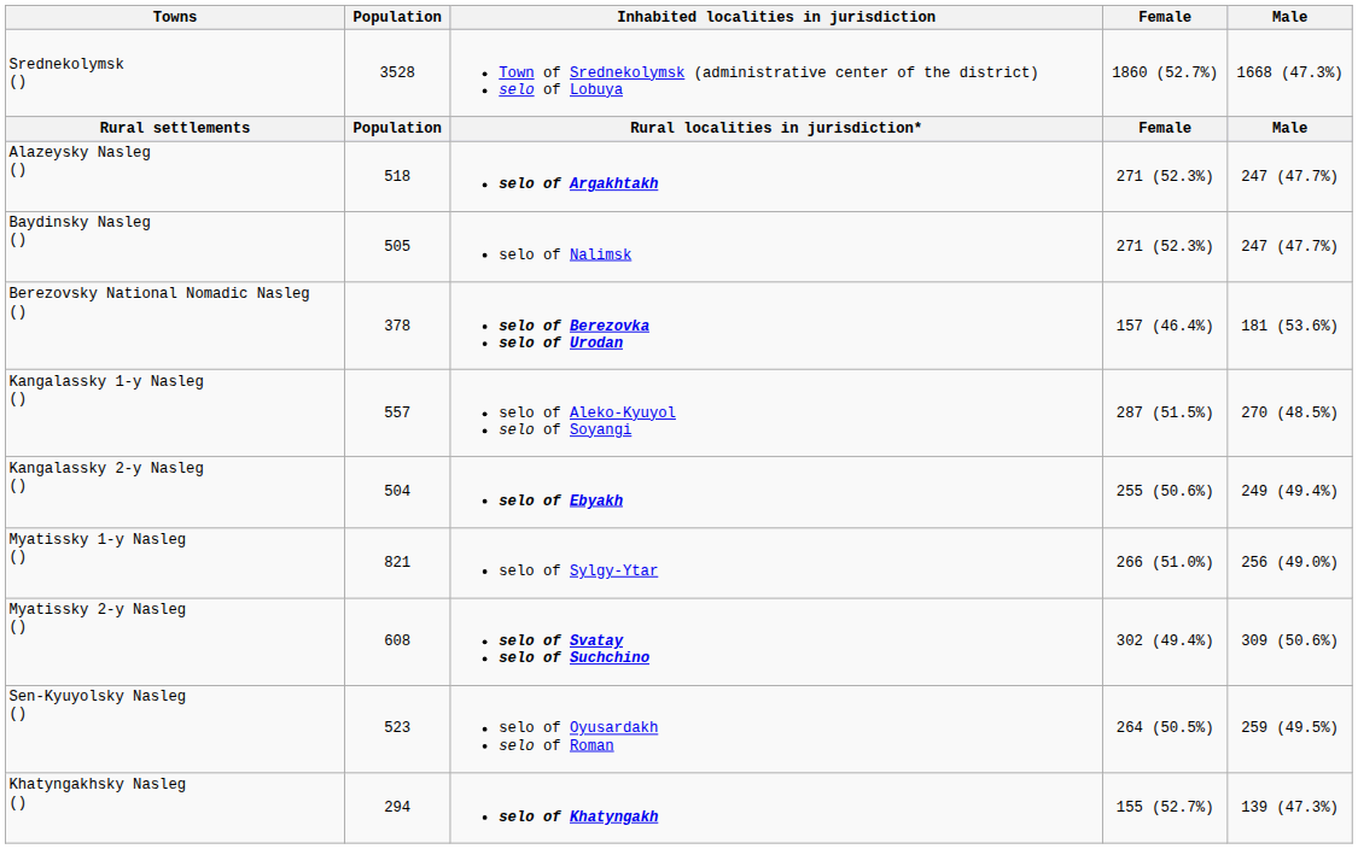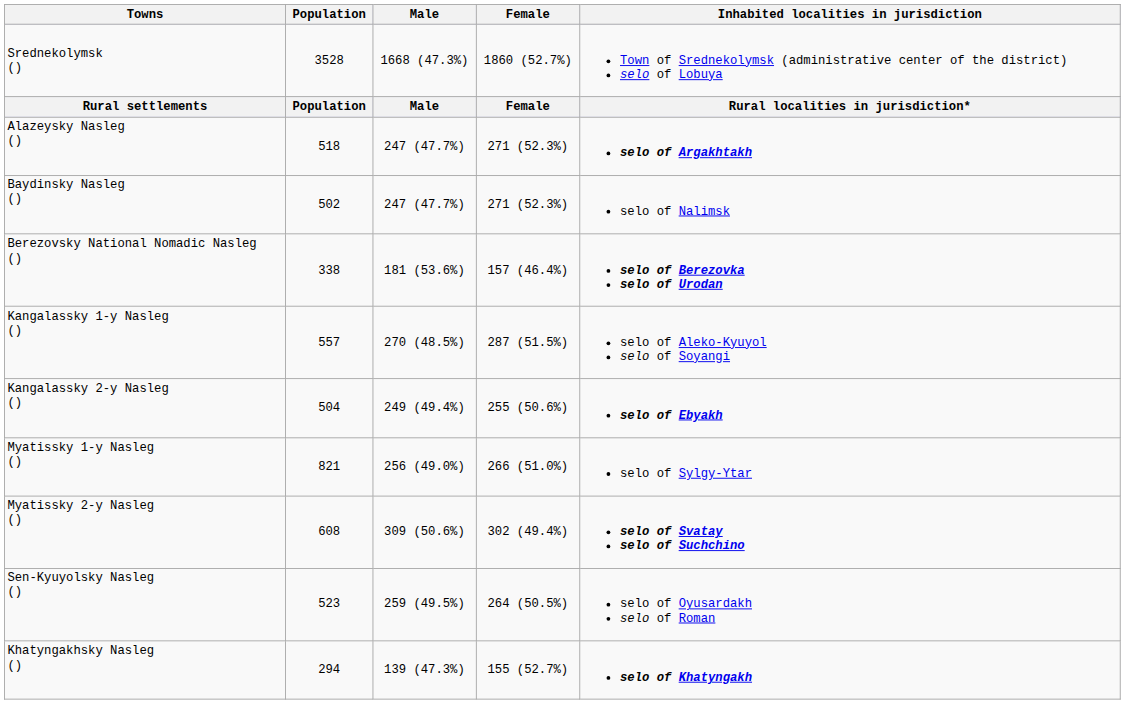columns swapped: Male <-> Inhabited localities in jurisdiction
Baydinsky Nasleg () | Population: 505 -> 502
Berezovsky National Nomadic Nasleg () | Population: 378 -> 338
